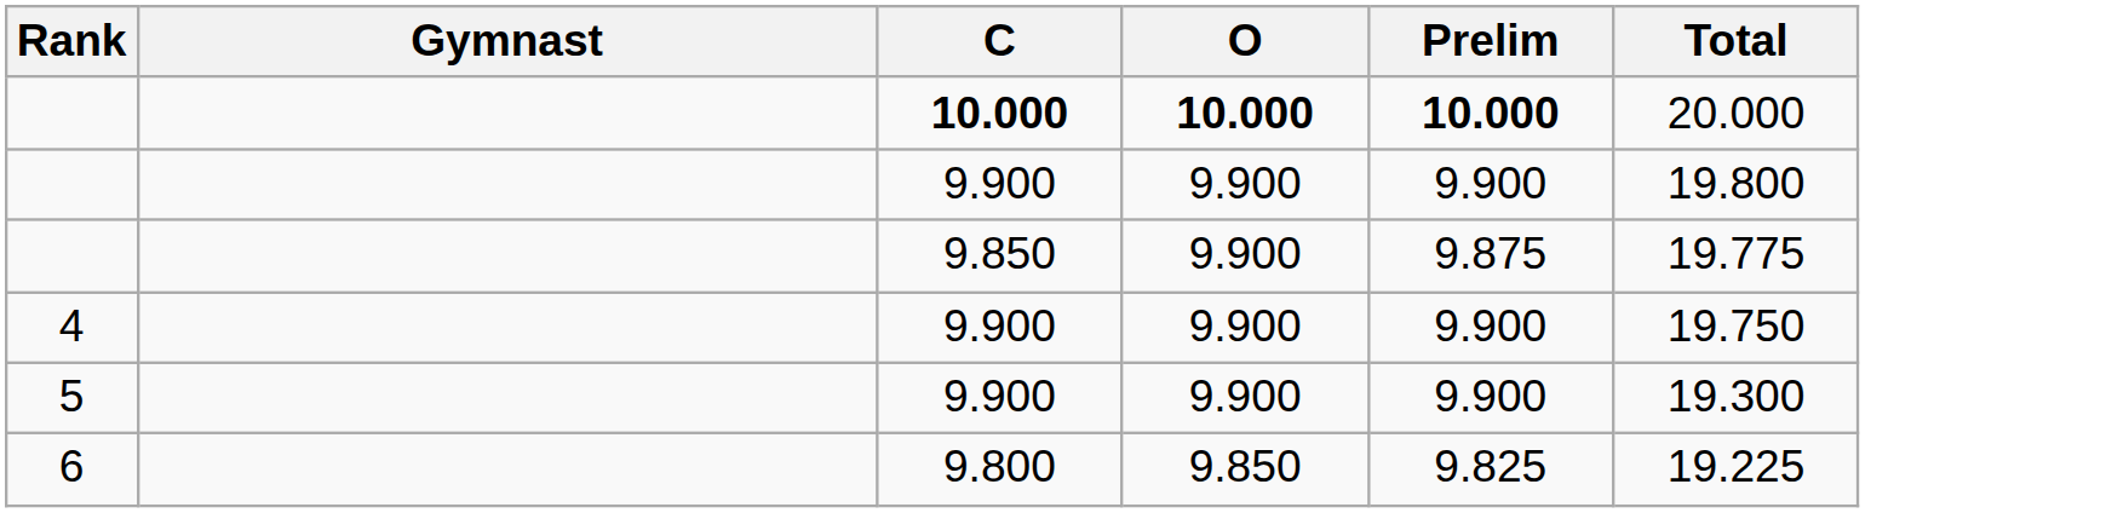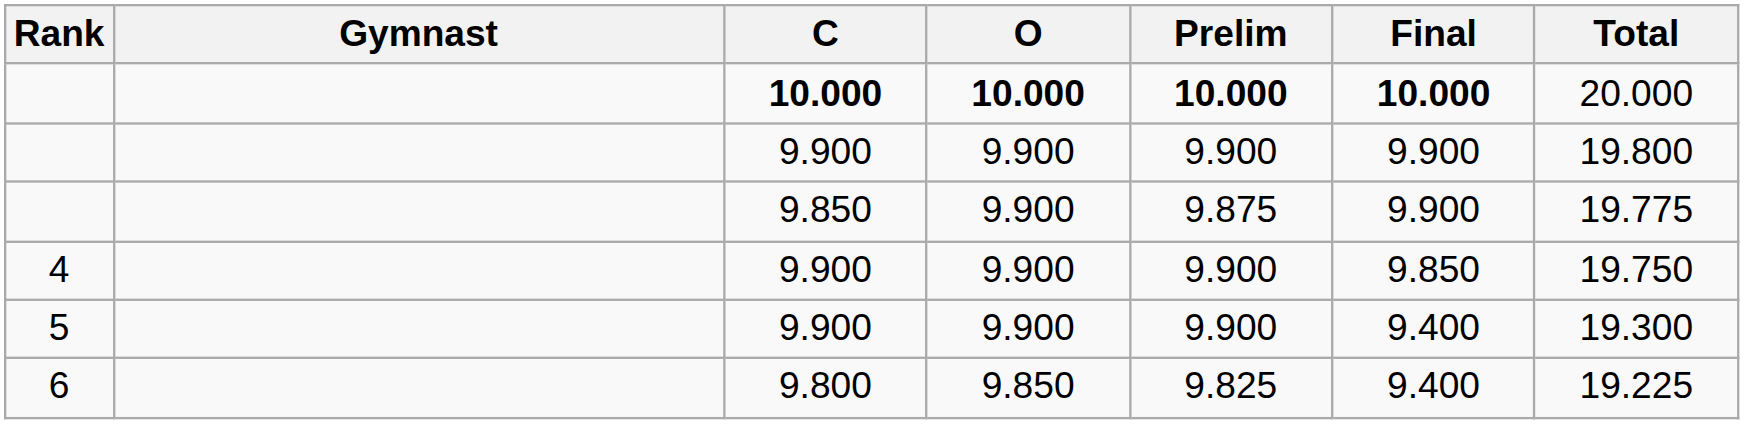+ column: Final | 10.000 | 9.900 | 9.900 | 9.850 | 9.400 | 9.400
